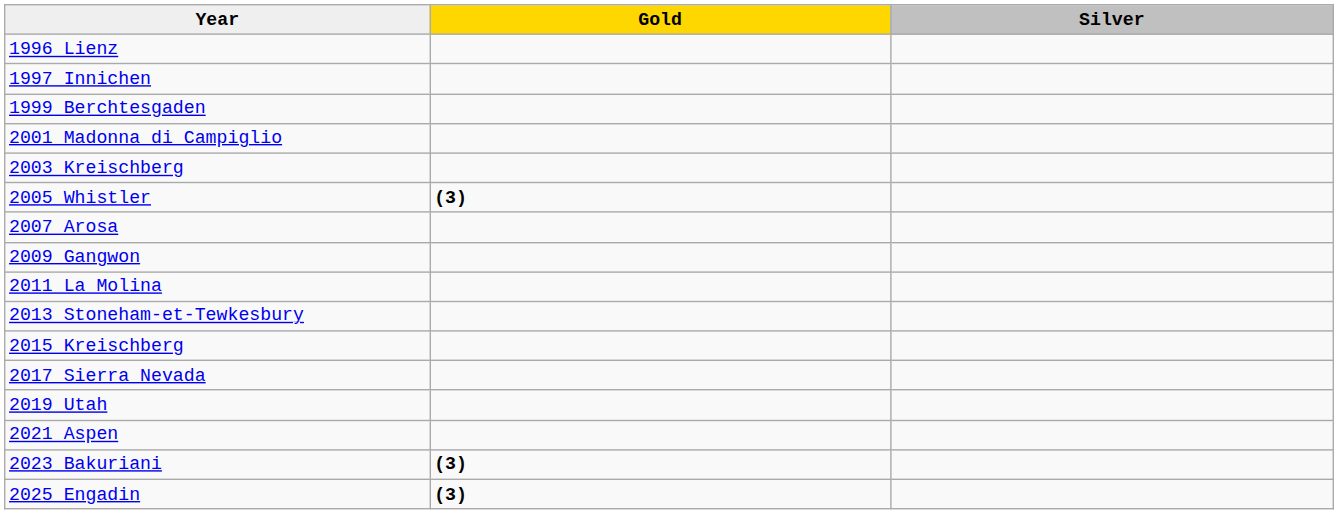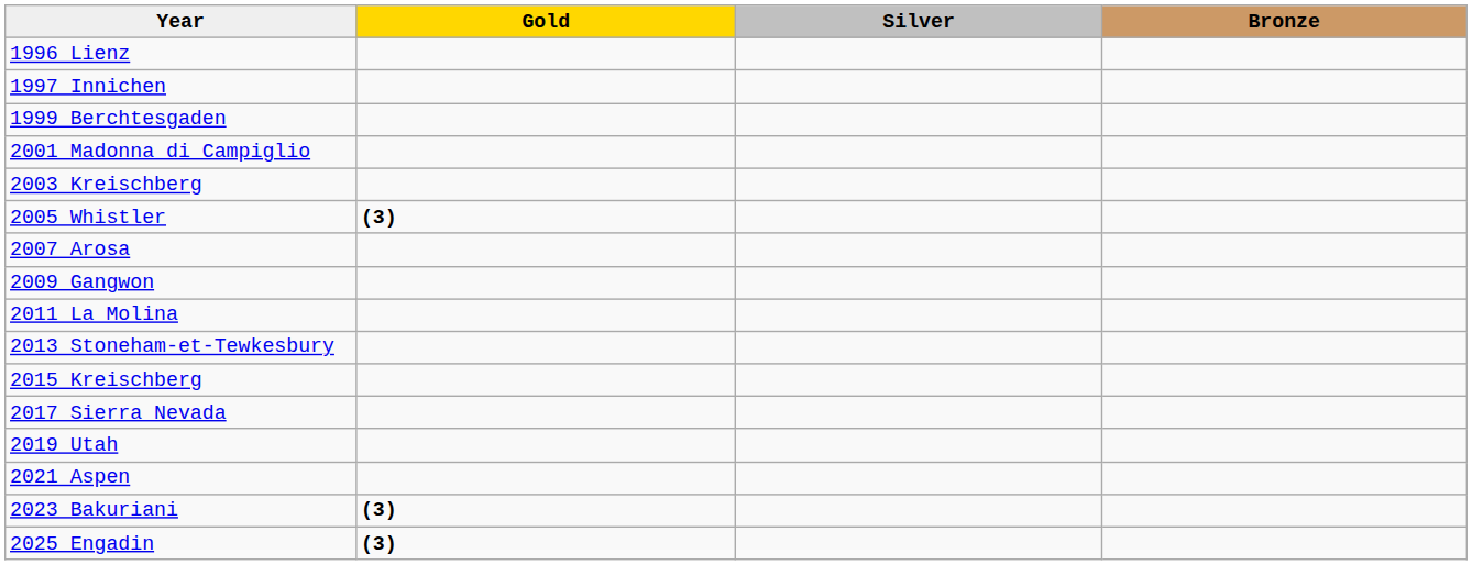+ column: Bronze
